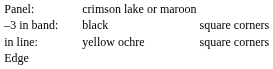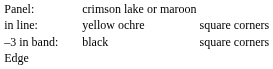rows swapped: in line: <-> –3 in band:
